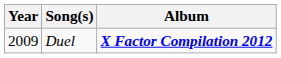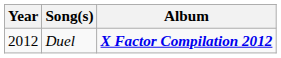Duel | Year: 2009 -> 2012
